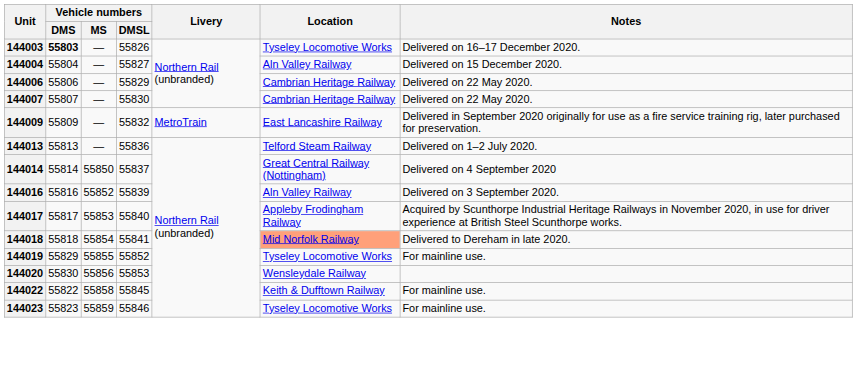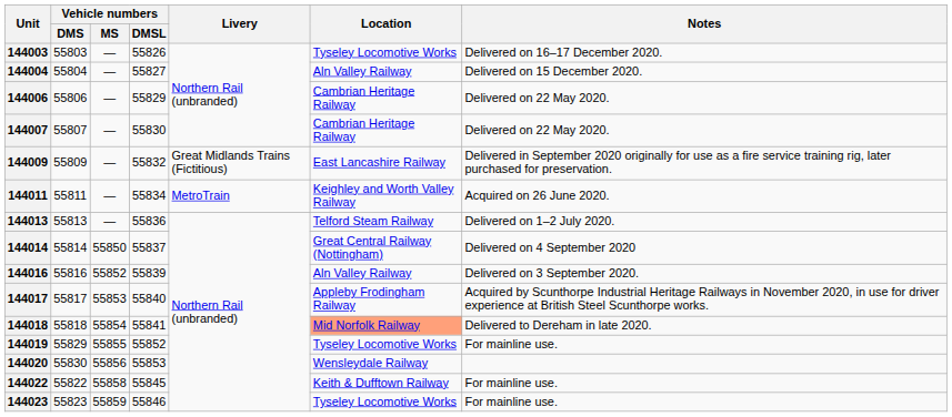144003 | Vehicle numbers / DMS: bold -> normal
144009 | Livery: MetroTrain -> Great Midlands Trains (Fictitious)
+ row: 144011 | 55811 | — | 55834 | MetroTrain | Keighley and Worth Valley Railway | Acquired on 26 June 2020.
